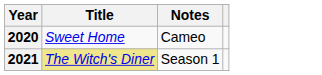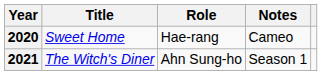+ column: Role | Hae-rang | Ahn Sung-ho
2021 | Title: khaki background -> no background
